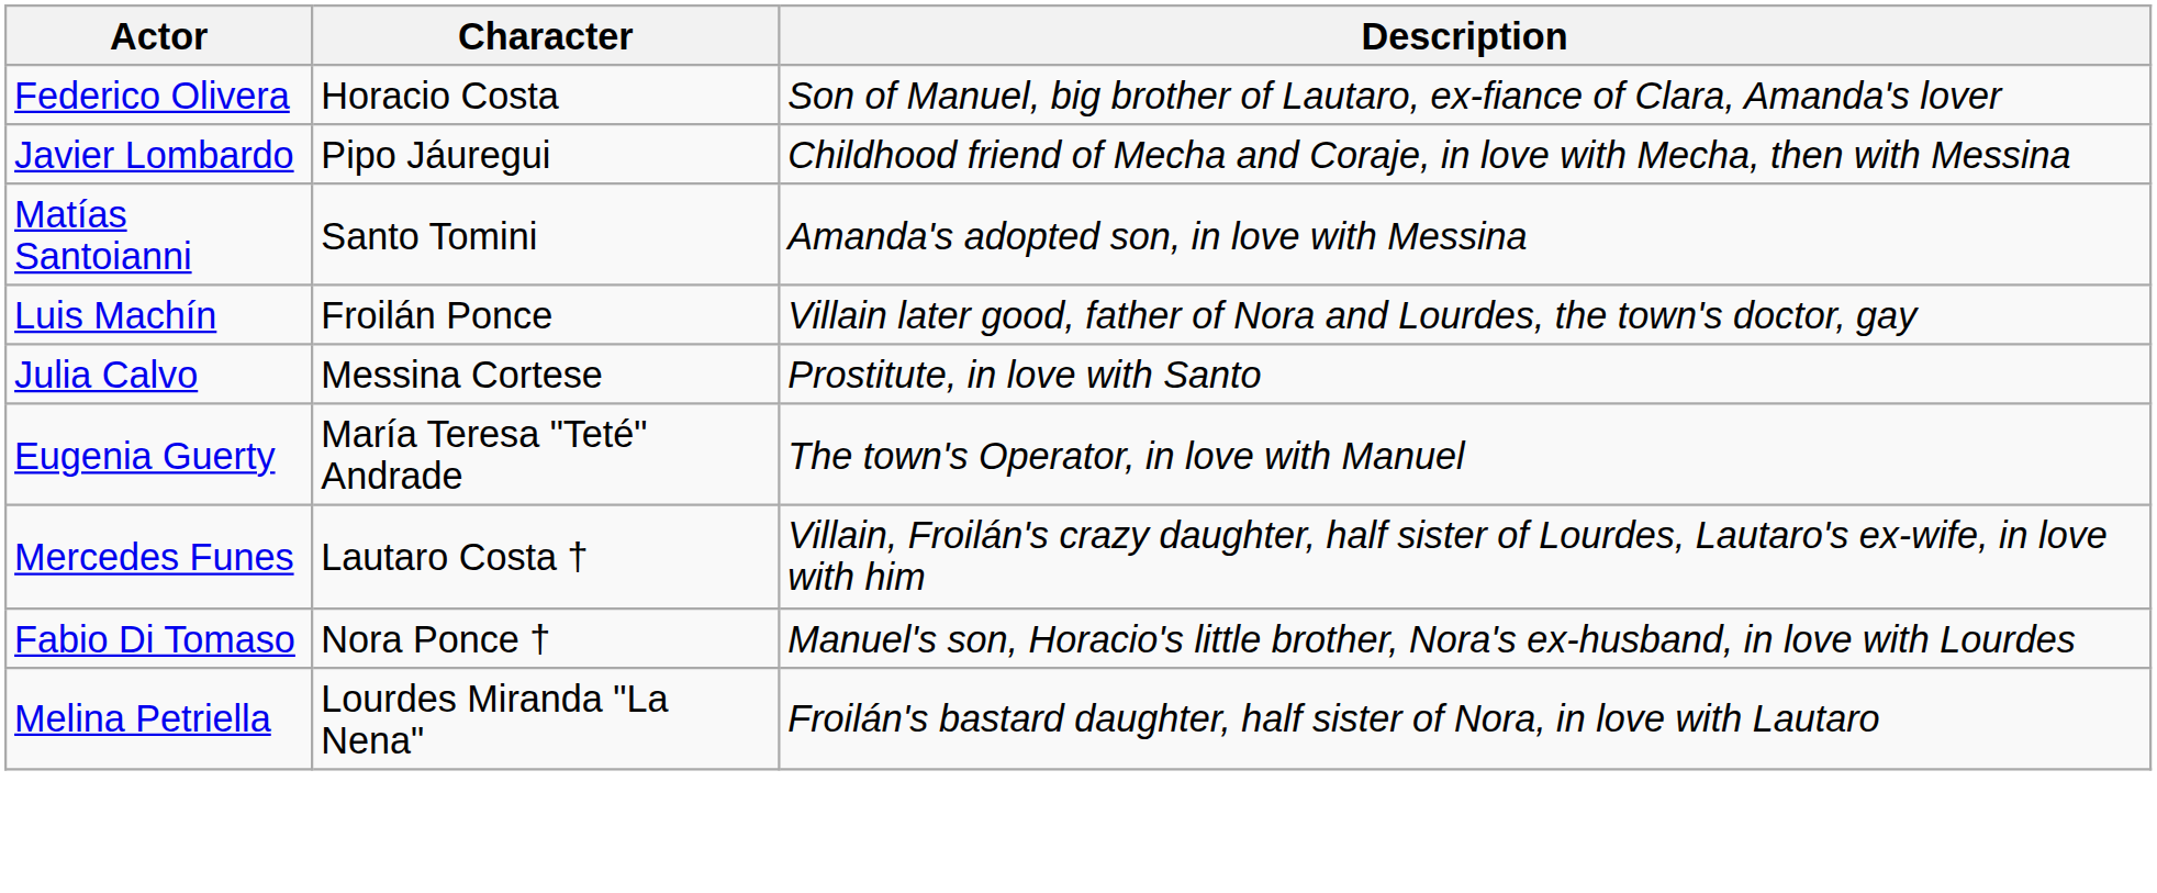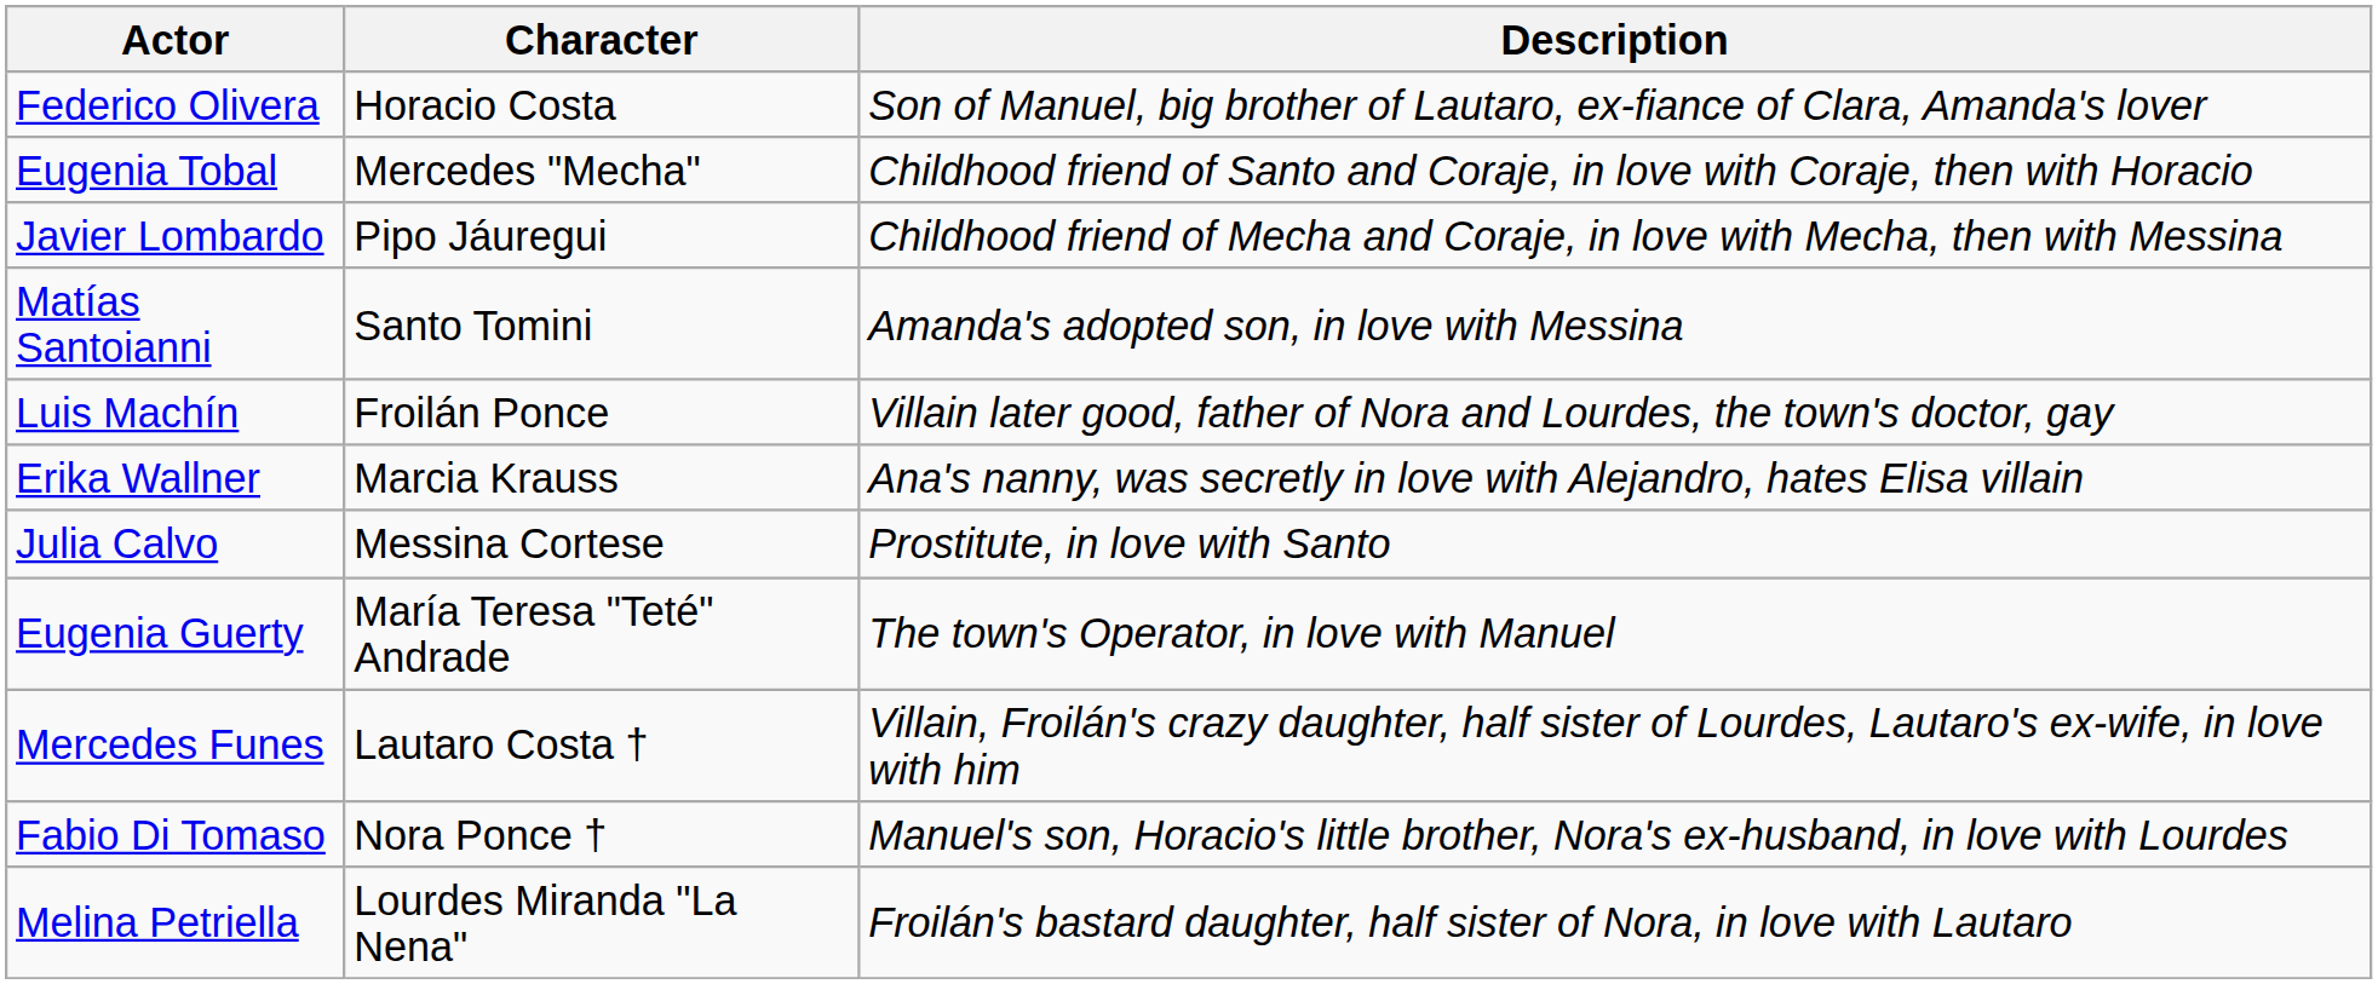+ row: Eugenia Tobal | Mercedes "Mecha" | Childhood friend of Santo and Coraje, in love with Coraje, then with Horacio
+ row: Erika Wallner | Marcia Krauss | Ana's nanny, was secretly in love with Alejandro, hates Elisa villain
